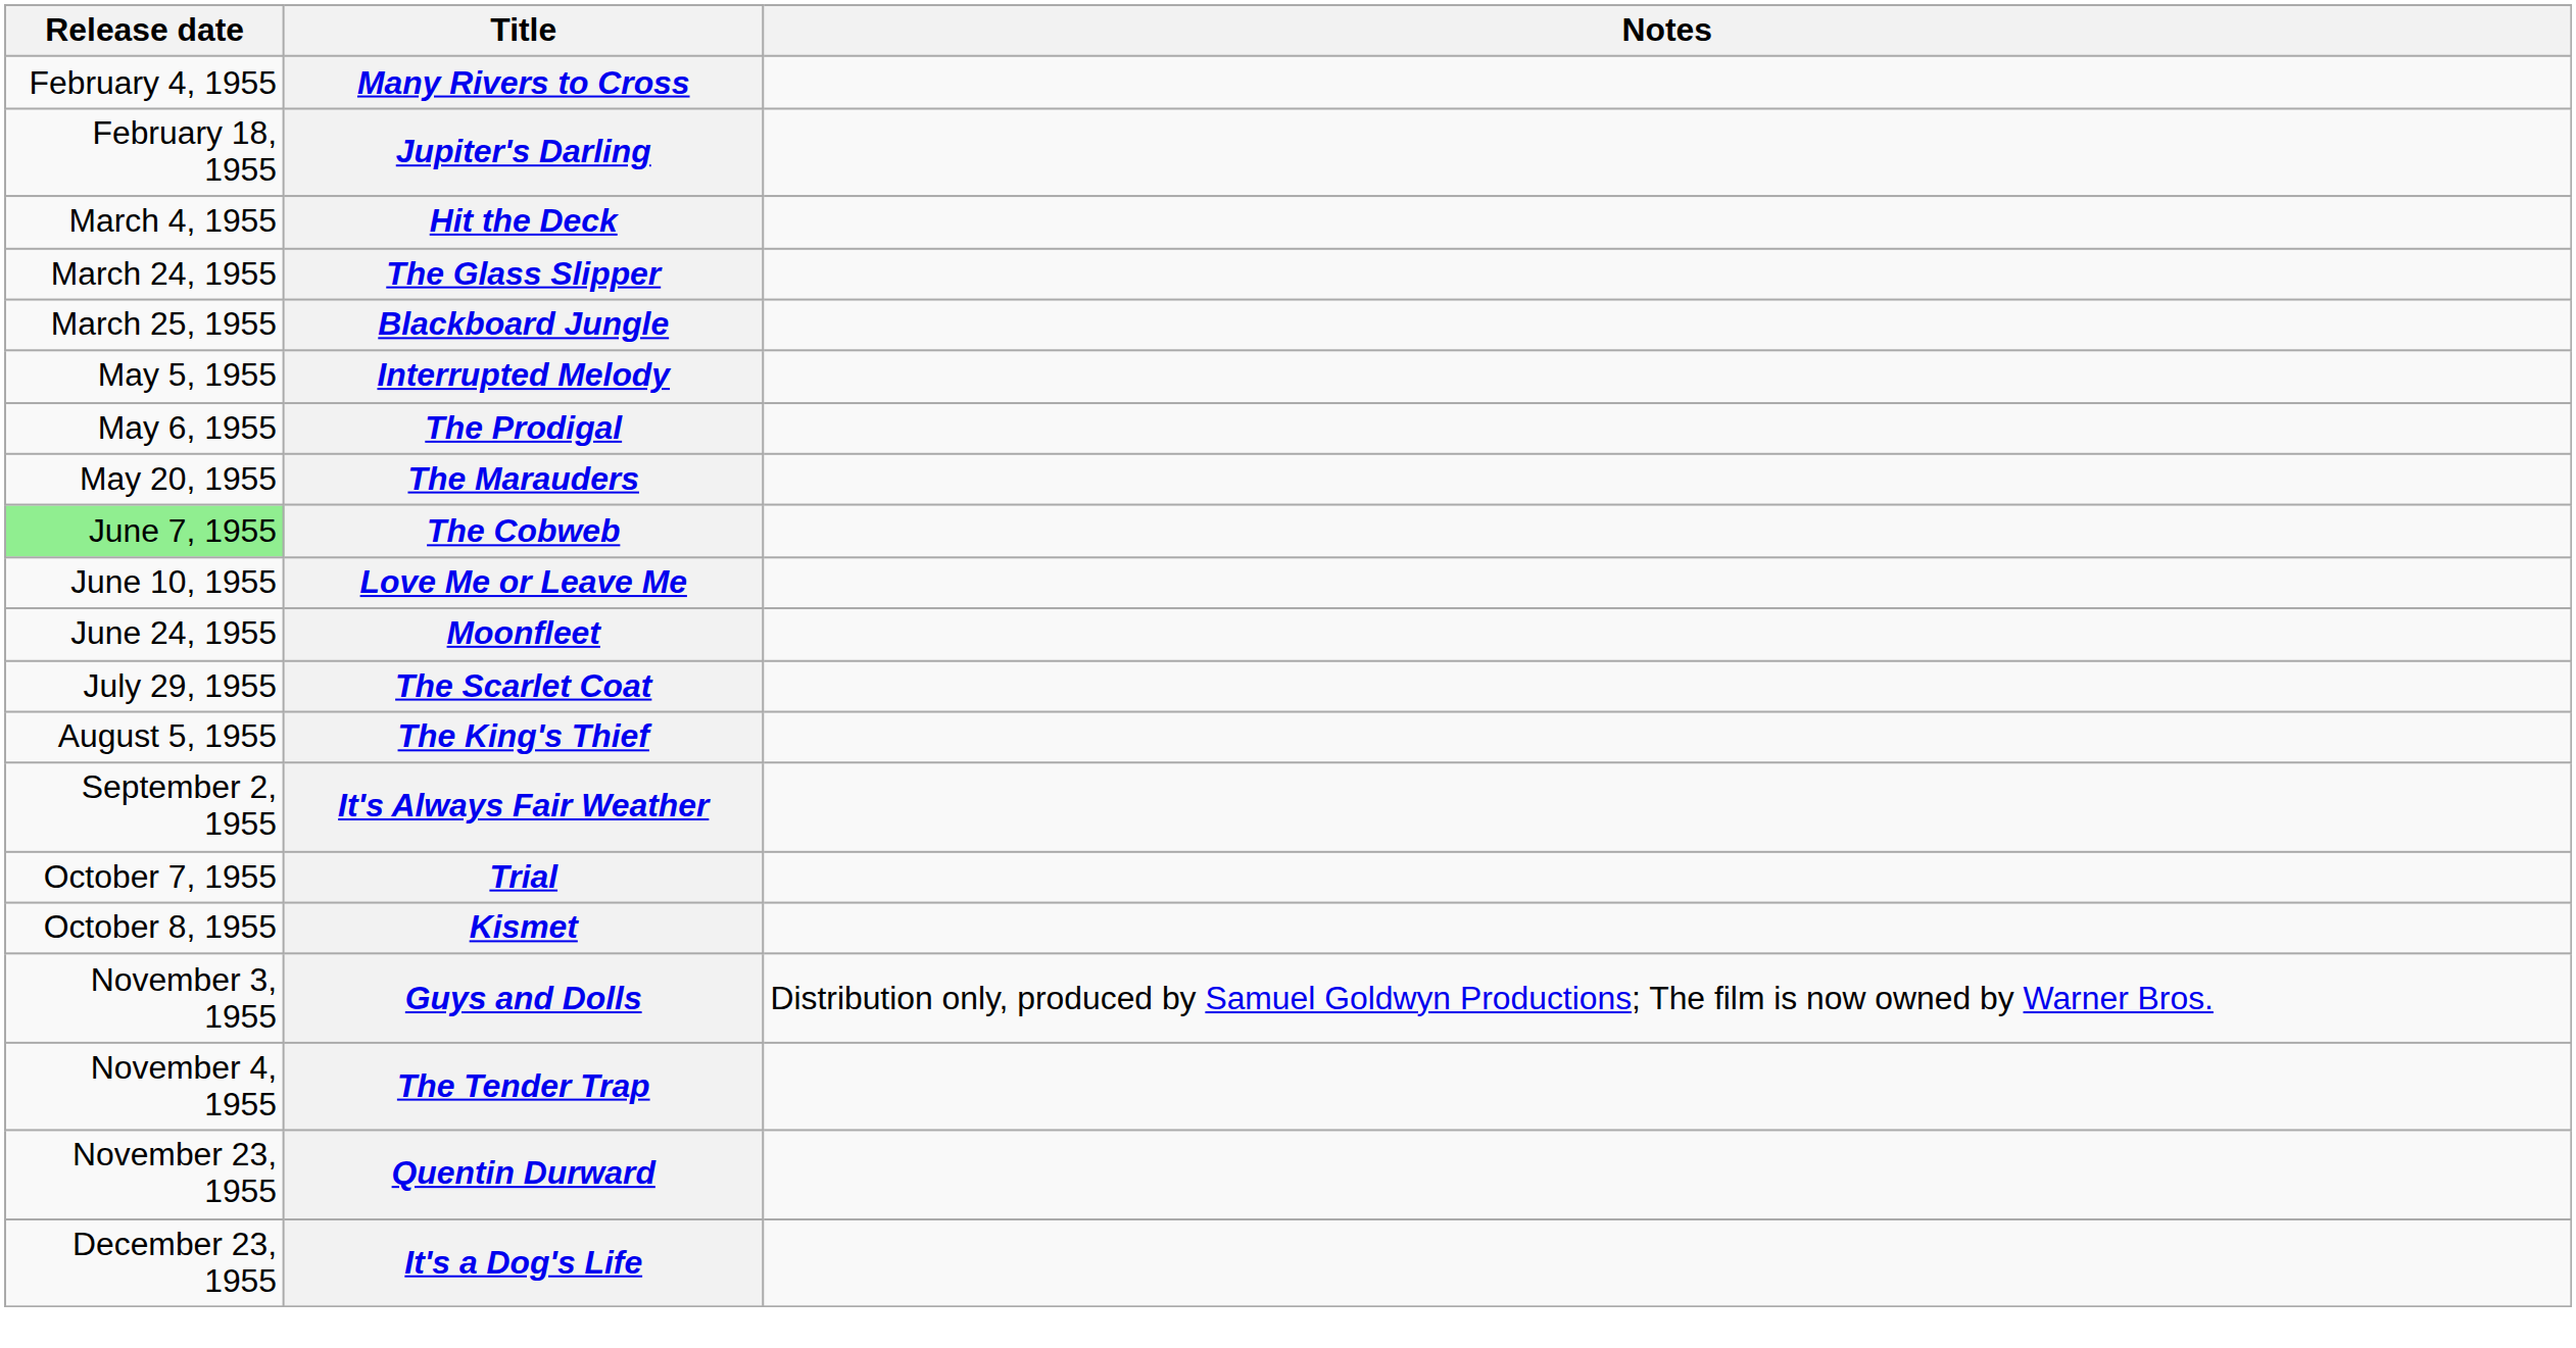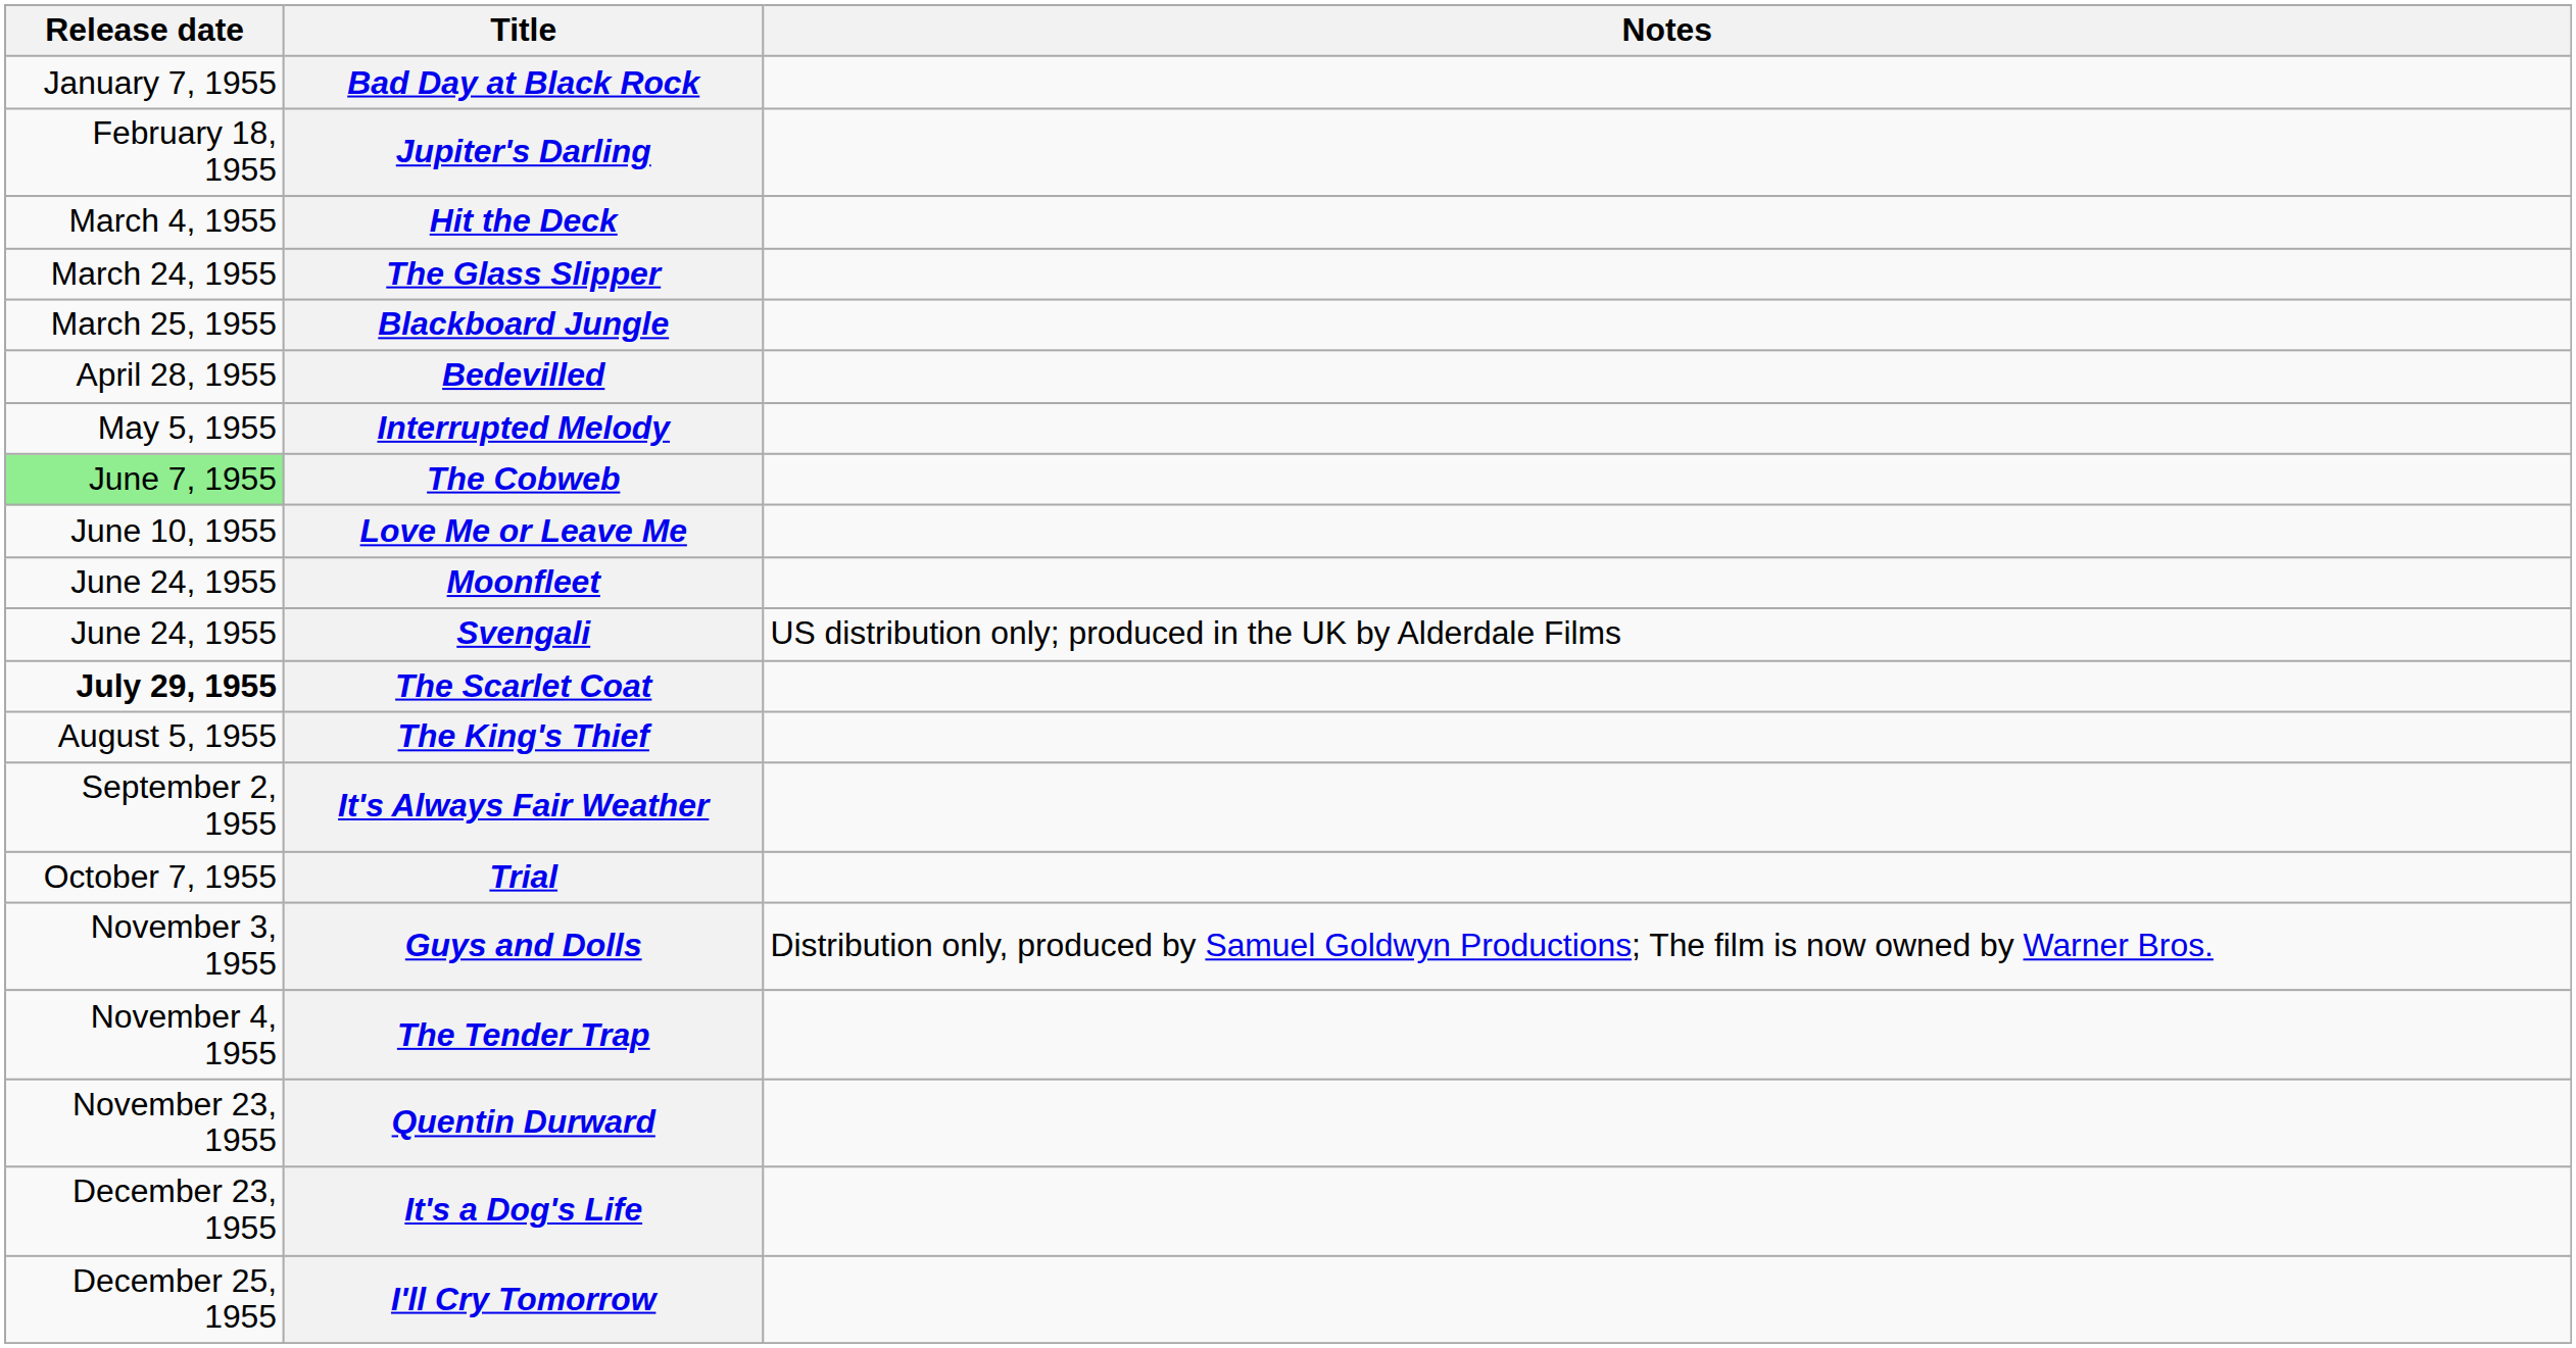+ row: January 7, 1955 | Bad Day at Black Rock
- row: February 4, 1955 | Many Rivers to Cross
+ row: April 28, 1955 | Bedevilled
- row: May 6, 1955 | The Prodigal
- row: May 20, 1955 | The Marauders
+ row: June 24, 1955 | Svengali | US distribution only; produced in the UK by Alderdale Films
The Scarlet Coat | Release date: normal -> bold
- row: October 8, 1955 | Kismet
+ row: December 25, 1955 | I'll Cry Tomorrow
